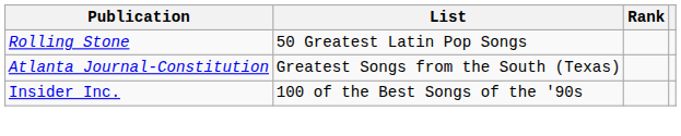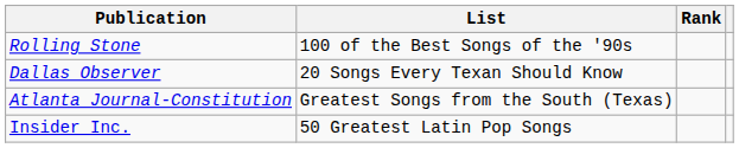Rolling Stone | List: 50 Greatest Latin Pop Songs -> 100 of the Best Songs of the '90s
+ row: Dallas Observer | 20 Songs Every Texan Should Know
Insider Inc. | List: 100 of the Best Songs of the '90s -> 50 Greatest Latin Pop Songs
